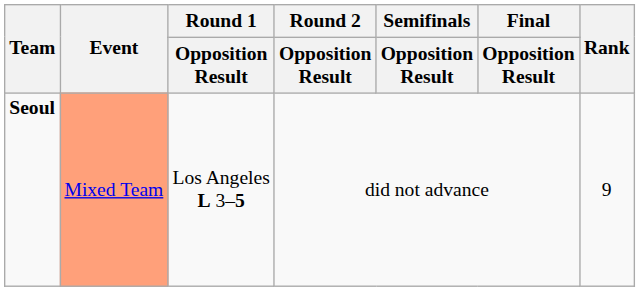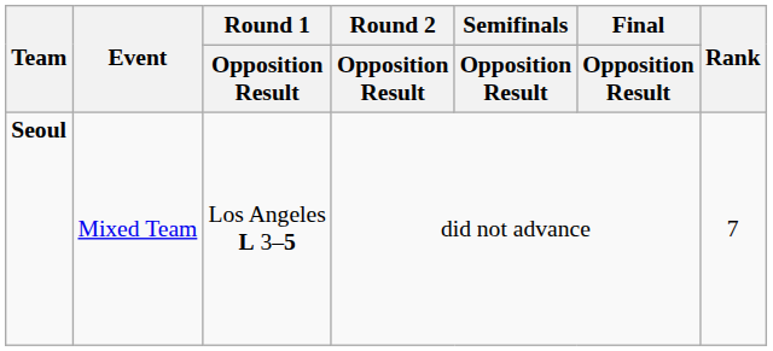Seoul | Event: lightsalmon background -> no background
Seoul | Rank: 9 -> 7
